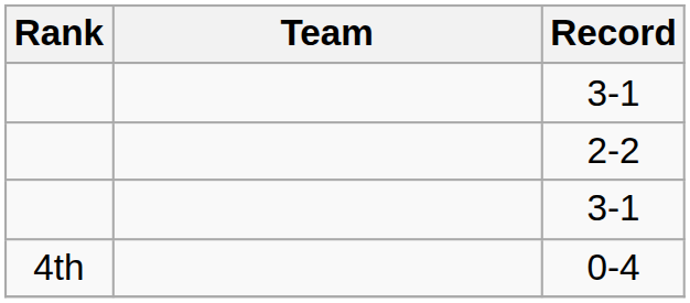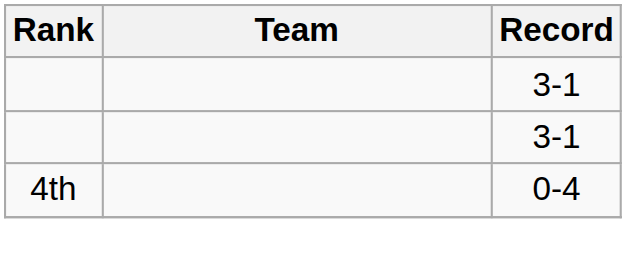- row: 2-2
